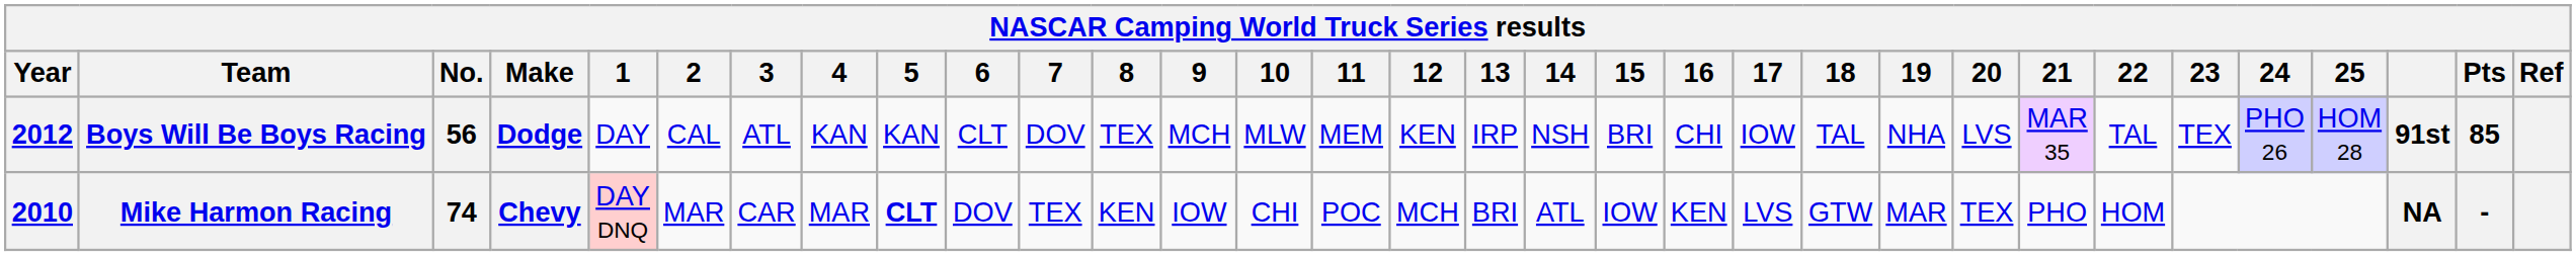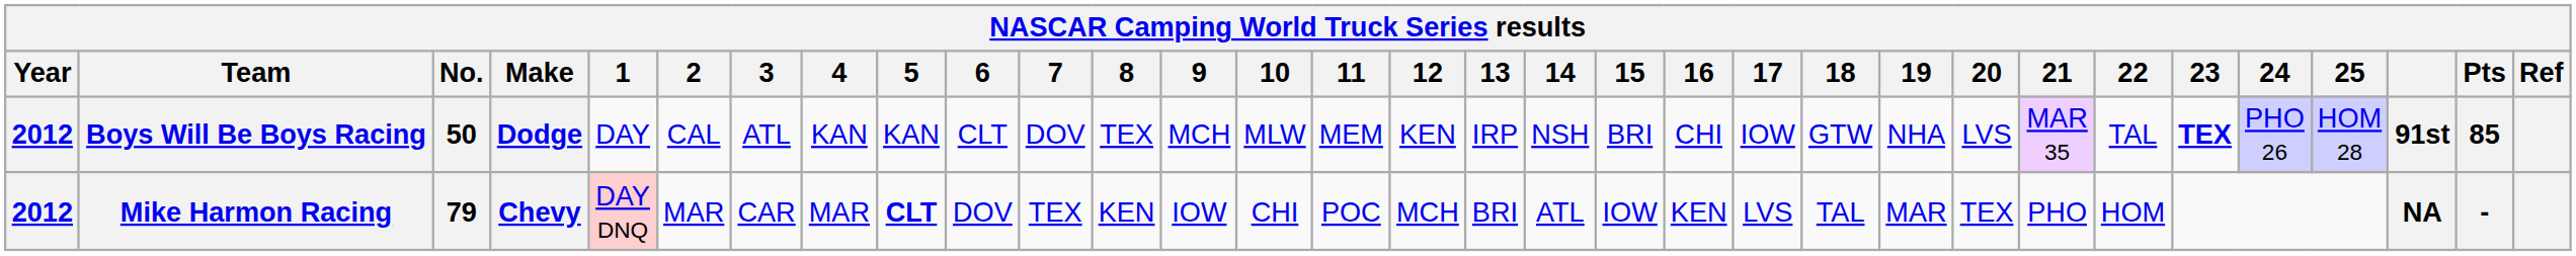Boys Will Be Boys Racing | No.: 56 -> 50
Boys Will Be Boys Racing | 18: TAL -> GTW
Boys Will Be Boys Racing | 23: normal -> bold
Mike Harmon Racing | Year: 2010 -> 2012
Mike Harmon Racing | No.: 74 -> 79
Mike Harmon Racing | 18: GTW -> TAL
